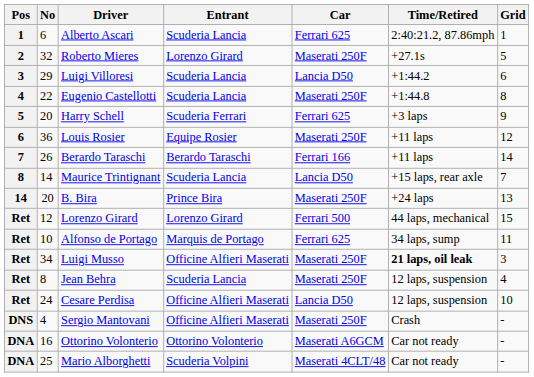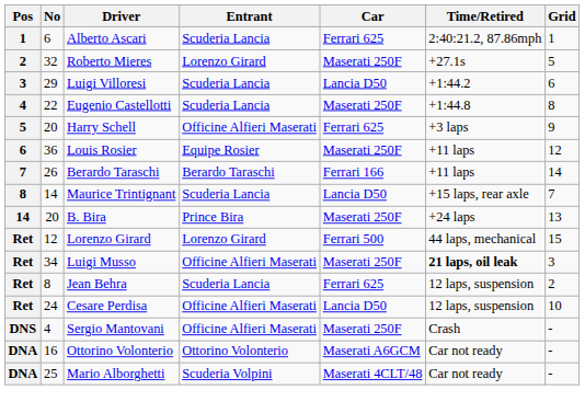Harry Schell | Entrant: Scuderia Ferrari -> Officine Alfieri Maserati
- row: Ret | 10 | Alfonso de Portago | Marquis de Portago | Ferrari 625 | 34 laps, sump | 11
Jean Behra | Car: Maserati 250F -> Ferrari 625
Jean Behra | Grid: 4 -> 2
